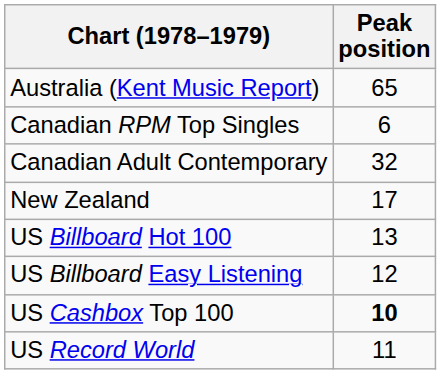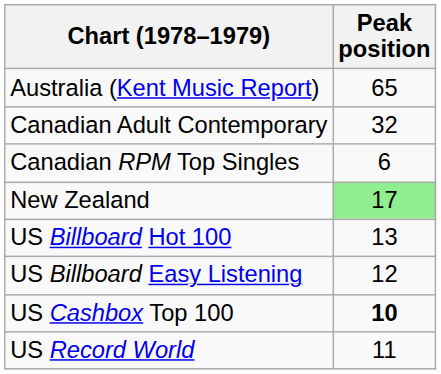rows swapped: Canadian RPM Top Singles <-> Canadian Adult Contemporary
New Zealand | Peak position: no background -> lightgreen background
